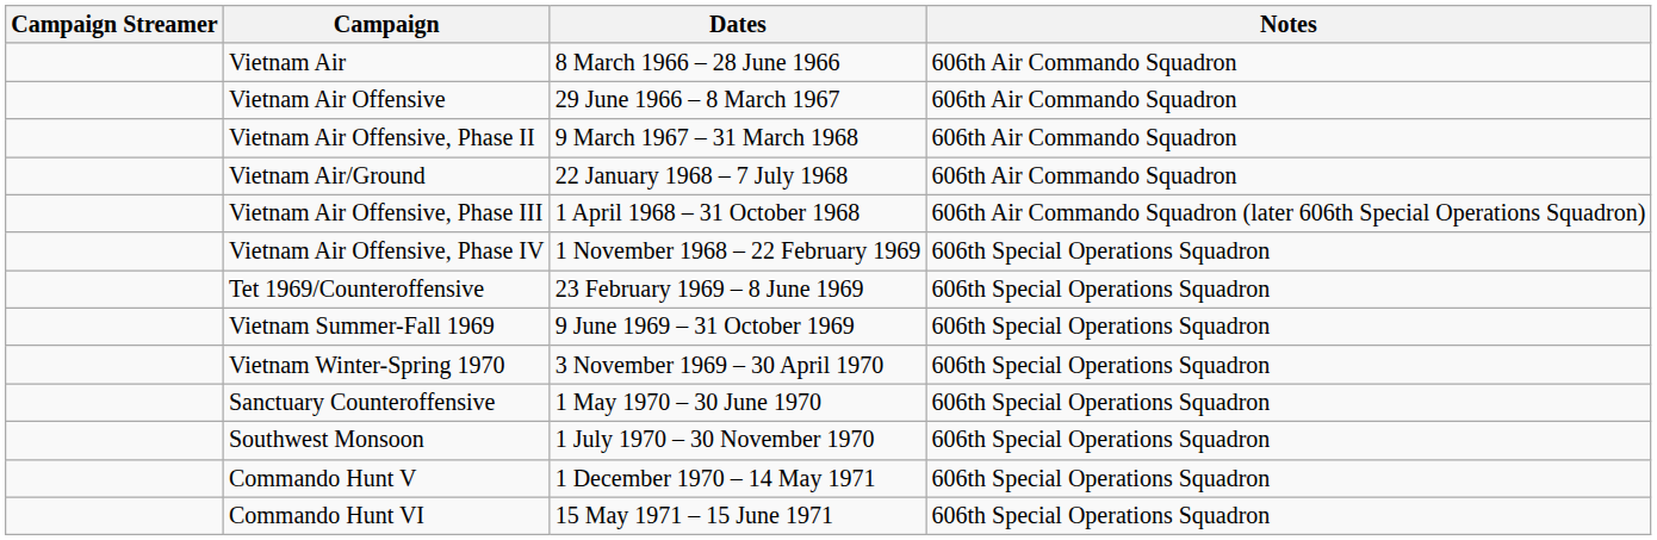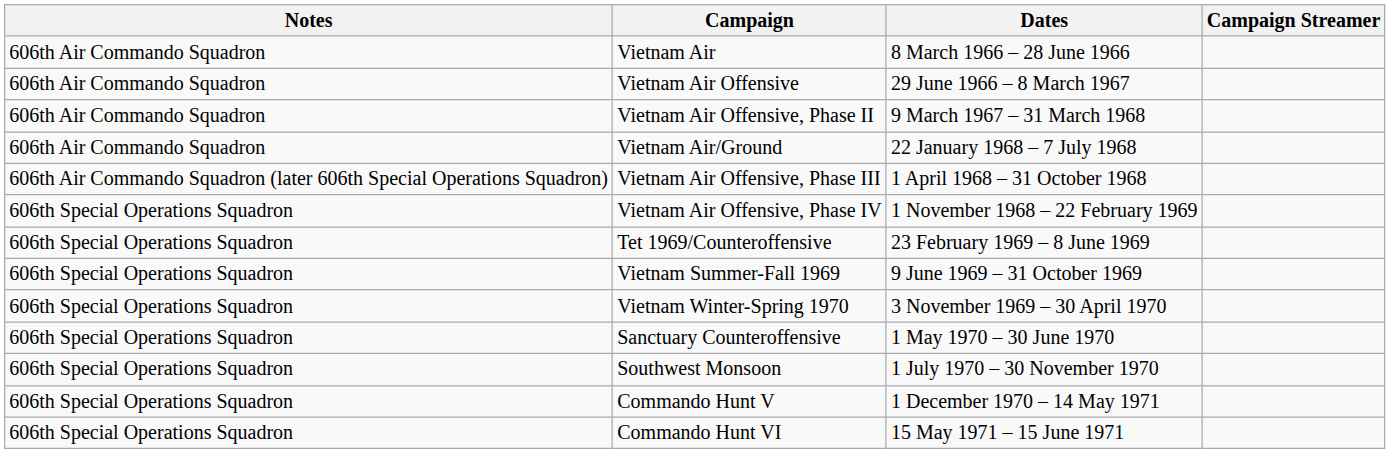columns swapped: Campaign Streamer <-> Notes
